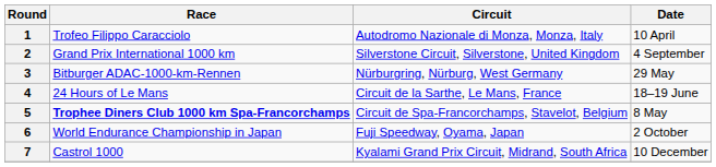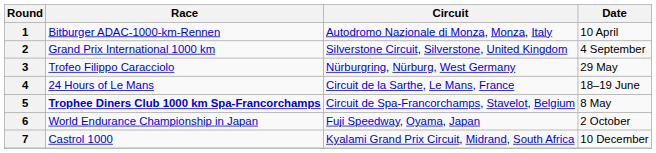1 | Race: Trofeo Filippo Caracciolo -> Bitburger ADAC-1000-km-Rennen
3 | Race: Bitburger ADAC-1000-km-Rennen -> Trofeo Filippo Caracciolo
